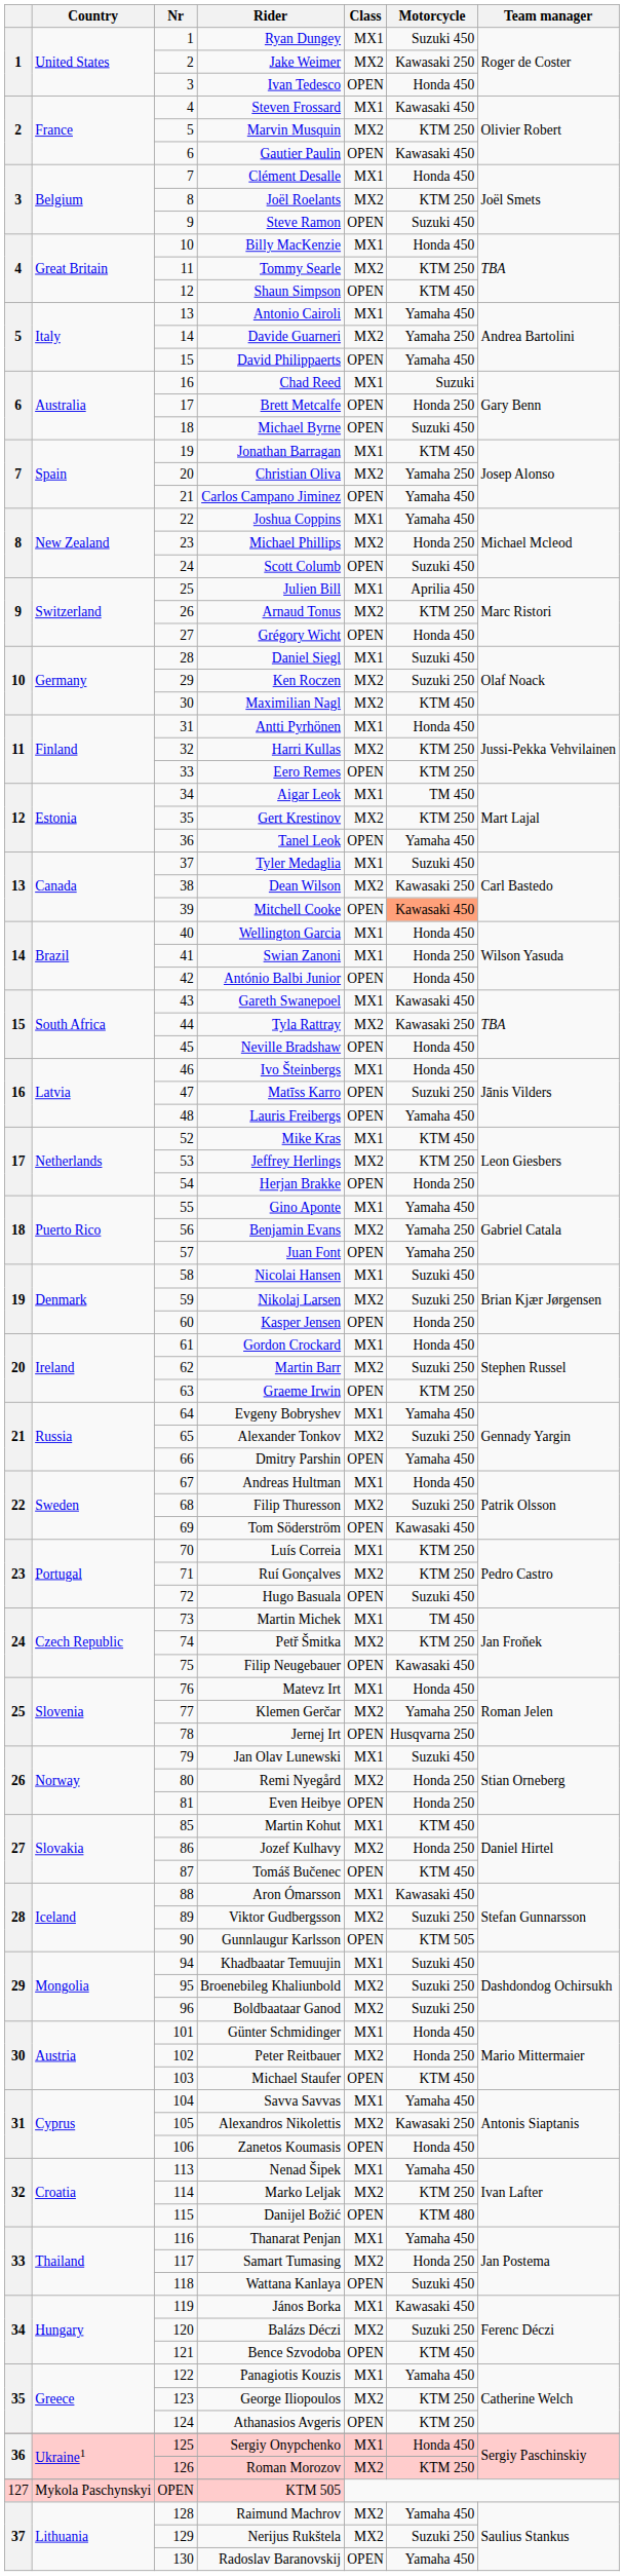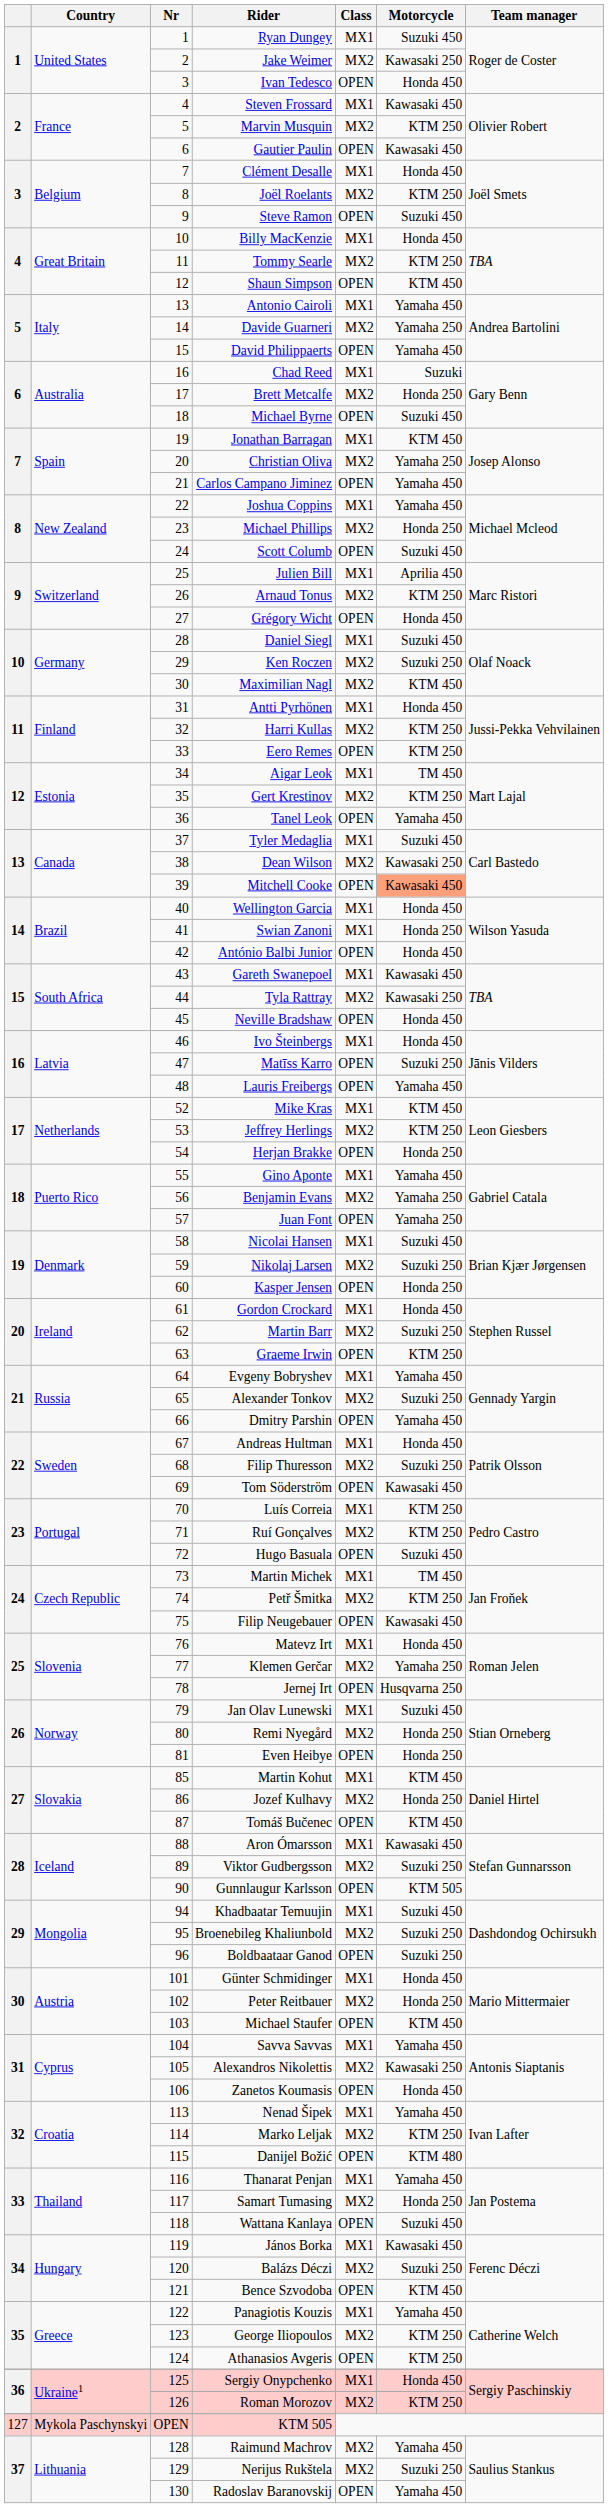Brett Metcalfe | Class: OPEN -> MX2
Boldbaataar Ganod | Class: MX2 -> OPEN
